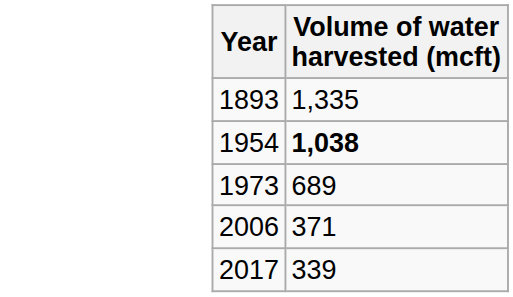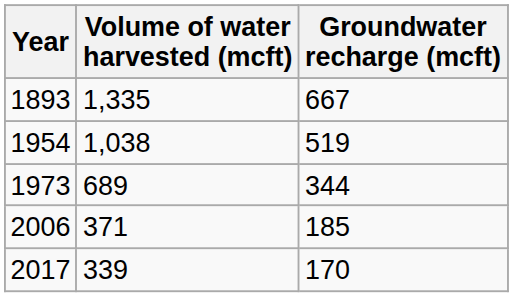+ column: Groundwater recharge (mcft) | 667 | 519 | 344 | 185 | 170
1954 | Volume of water harvested (mcft): bold -> normal
